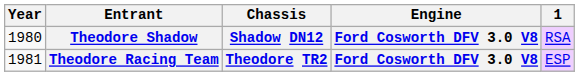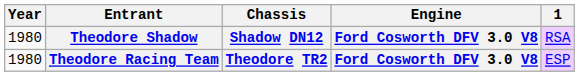Theodore Racing Team | Year: 1981 -> 1980
